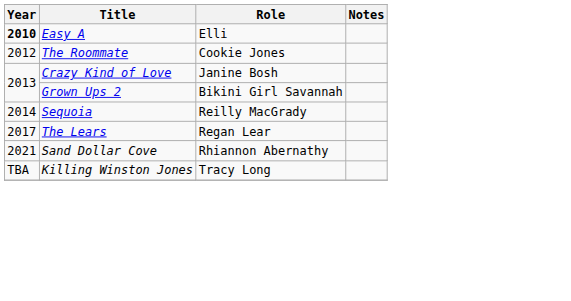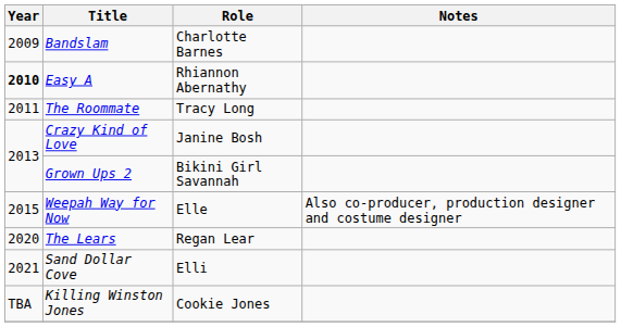+ row: 2009 | Bandslam | Charlotte Barnes
Easy A | Role: Elli -> Rhiannon Abernathy
The Roommate | Year: 2012 -> 2011
The Roommate | Role: Cookie Jones -> Tracy Long
- row: 2014 | Sequoia | Reilly MacGrady
+ row: 2015 | Weepah Way for Now | Elle | Also co-producer, production designer and costume designer
The Lears | Year: 2017 -> 2020
Sand Dollar Cove | Role: Rhiannon Abernathy -> Elli
Killing Winston Jones | Role: Tracy Long -> Cookie Jones
